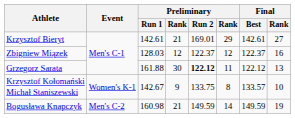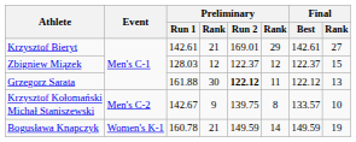Zbigniew Miązek | Final / Rank: 16 -> 15
Krzysztof Kołomański Michał Staniszewski | Event: Women's K-1 -> Men's C-2
Krzysztof Kołomański Michał Staniszewski | Preliminary / Run 2: 133.75 -> 139.75
Bogusława Knapczyk | Event: Men's C-2 -> Women's K-1
Bogusława Knapczyk | Preliminary / Run 1: 160.98 -> 160.78
